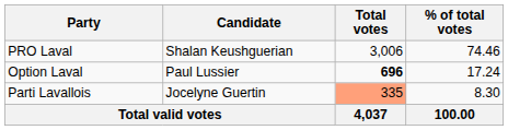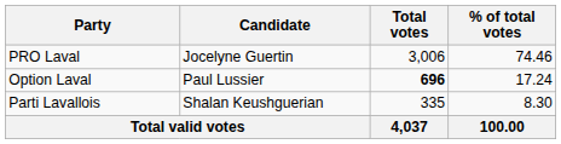PRO Laval | Candidate: Shalan Keushguerian -> Jocelyne Guertin
Parti Lavallois | Candidate: Jocelyne Guertin -> Shalan Keushguerian
Parti Lavallois | Total votes: lightsalmon background -> no background
